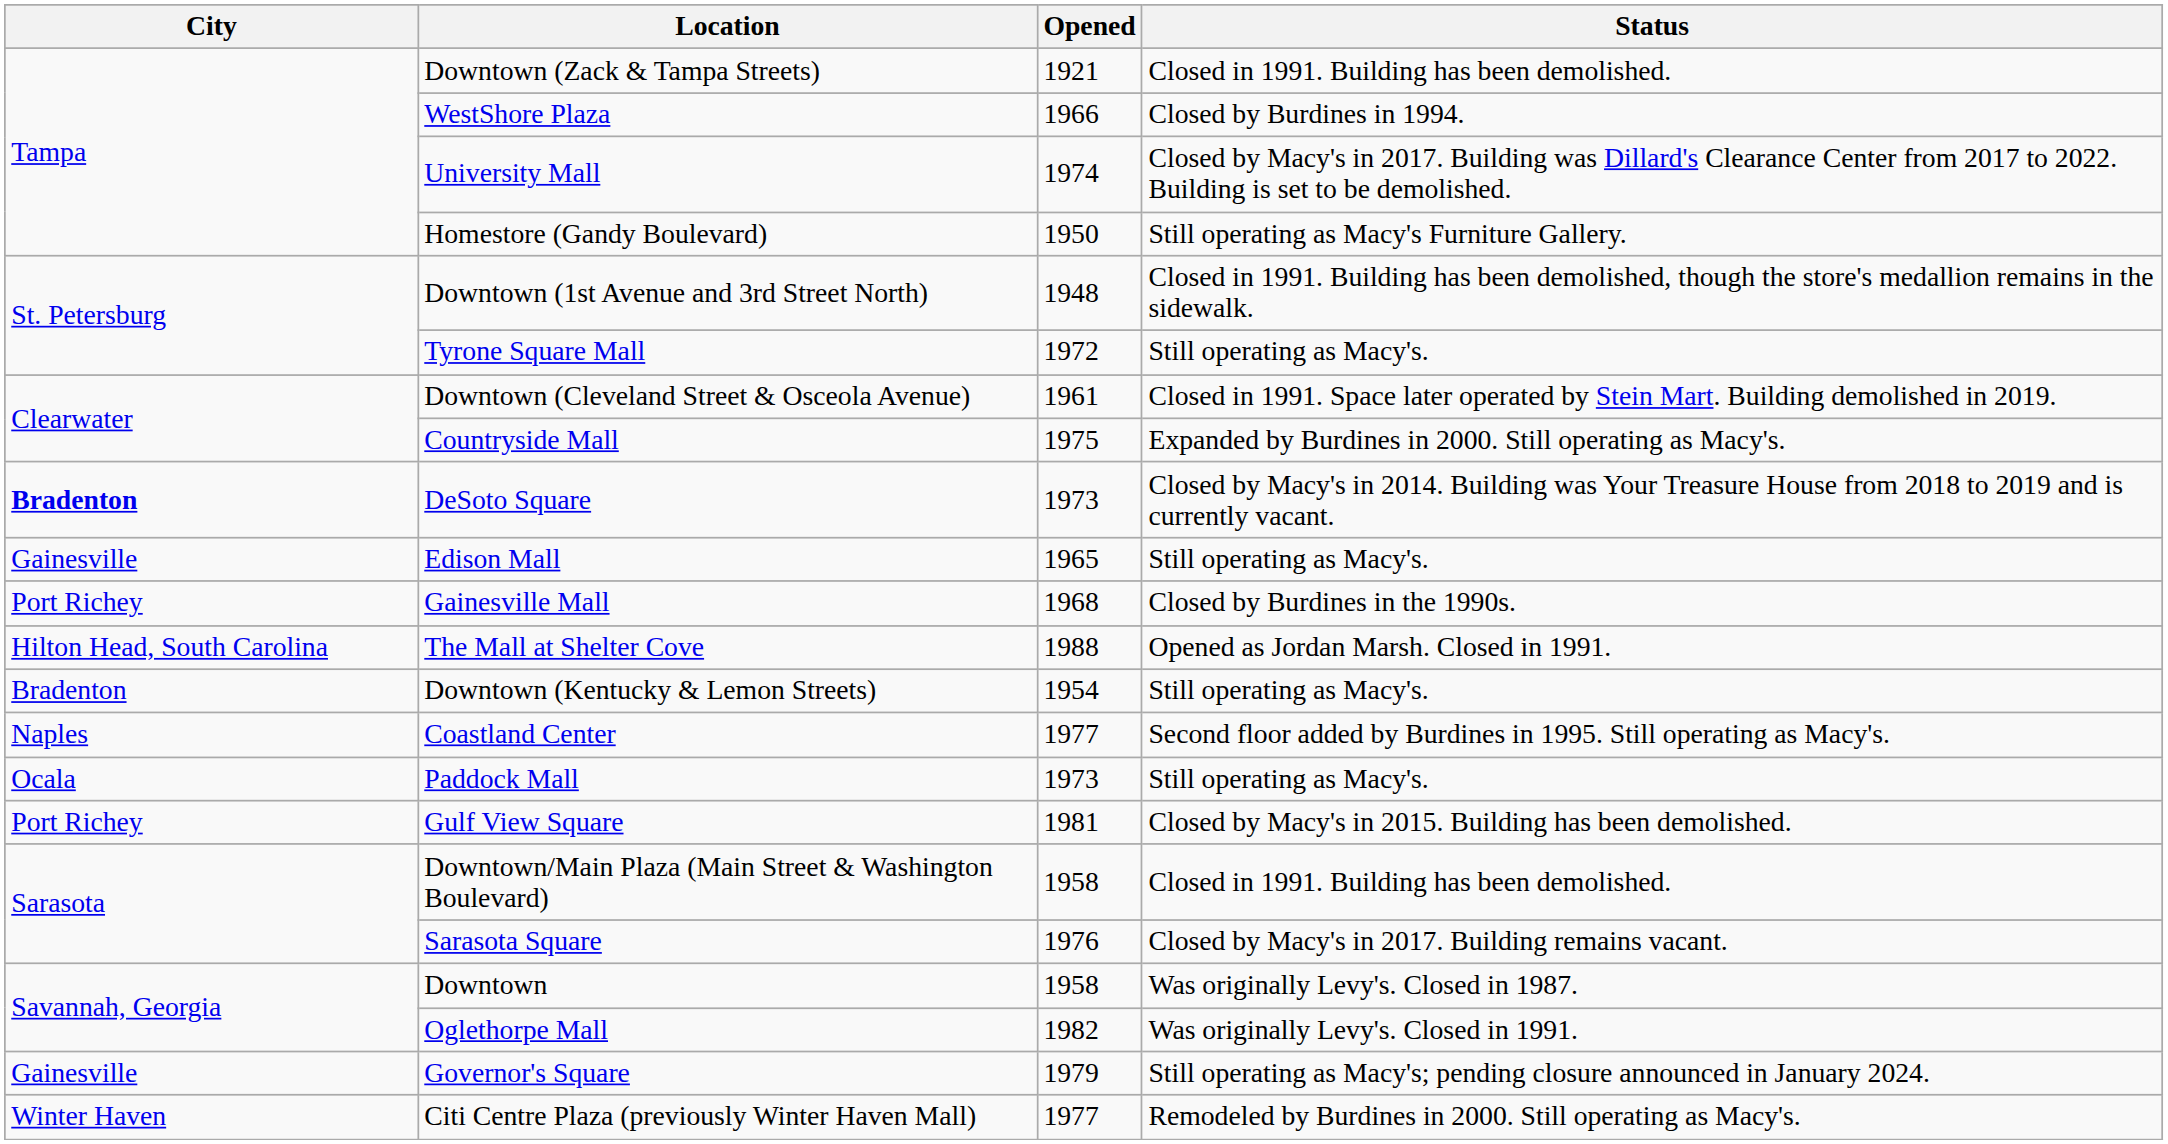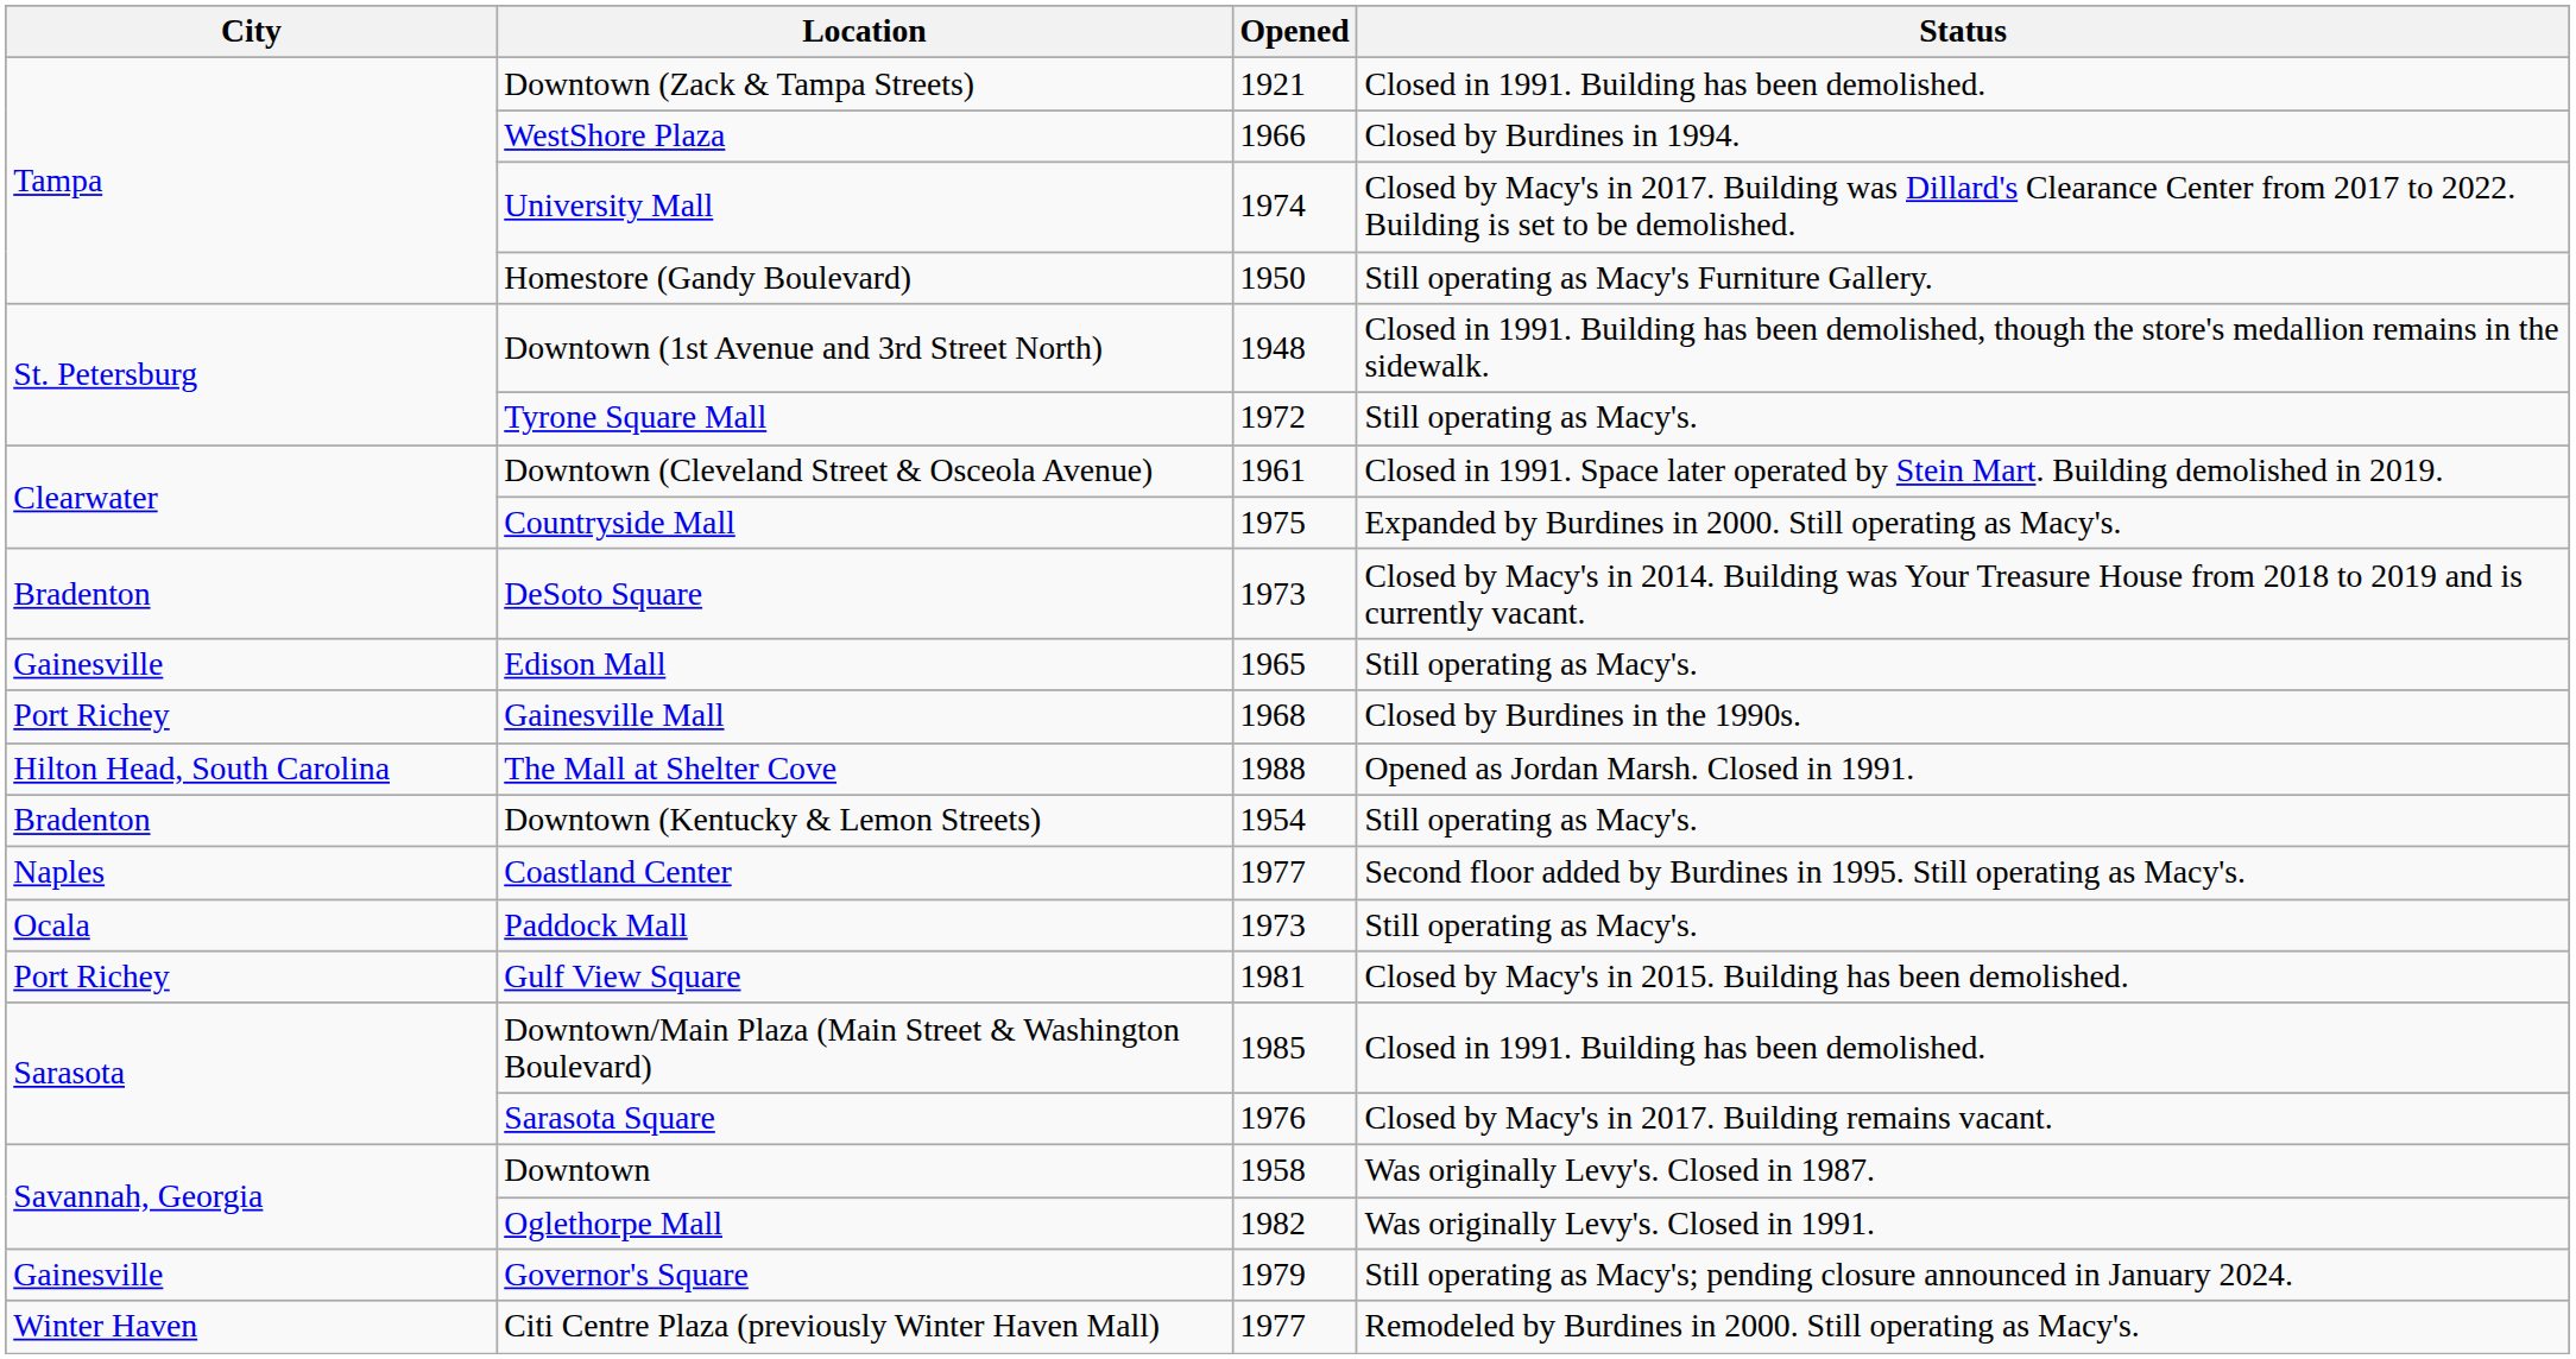DeSoto Square | City: bold -> normal
Downtown/Main Plaza (Main Street & Washington Boulevard) | Opened: 1958 -> 1985
